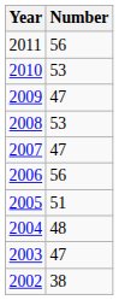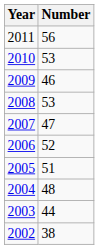2009 | Number: 47 -> 46
2006 | Number: 56 -> 52
2003 | Number: 47 -> 44
